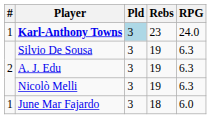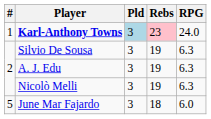Karl-Anthony Towns | Rebs: no background -> pink background
June Mar Fajardo | #: 1 -> 5
